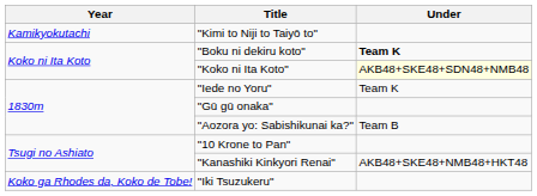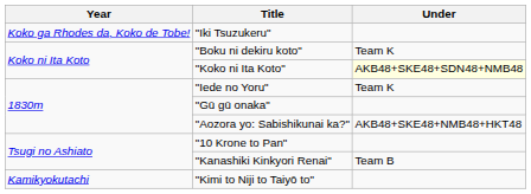rows swapped: "Kimi to Niji to Taiyō to" <-> "Iki Tsuzukeru"
"Boku ni dekiru koto" | Under: bold -> normal
"Aozora yo: Sabishikunai ka?" | Under: Team B -> AKB48+SKE48+NMB48+HKT48
"Kanashiki Kinkyori Renai" | Under: AKB48+SKE48+NMB48+HKT48 -> Team B
